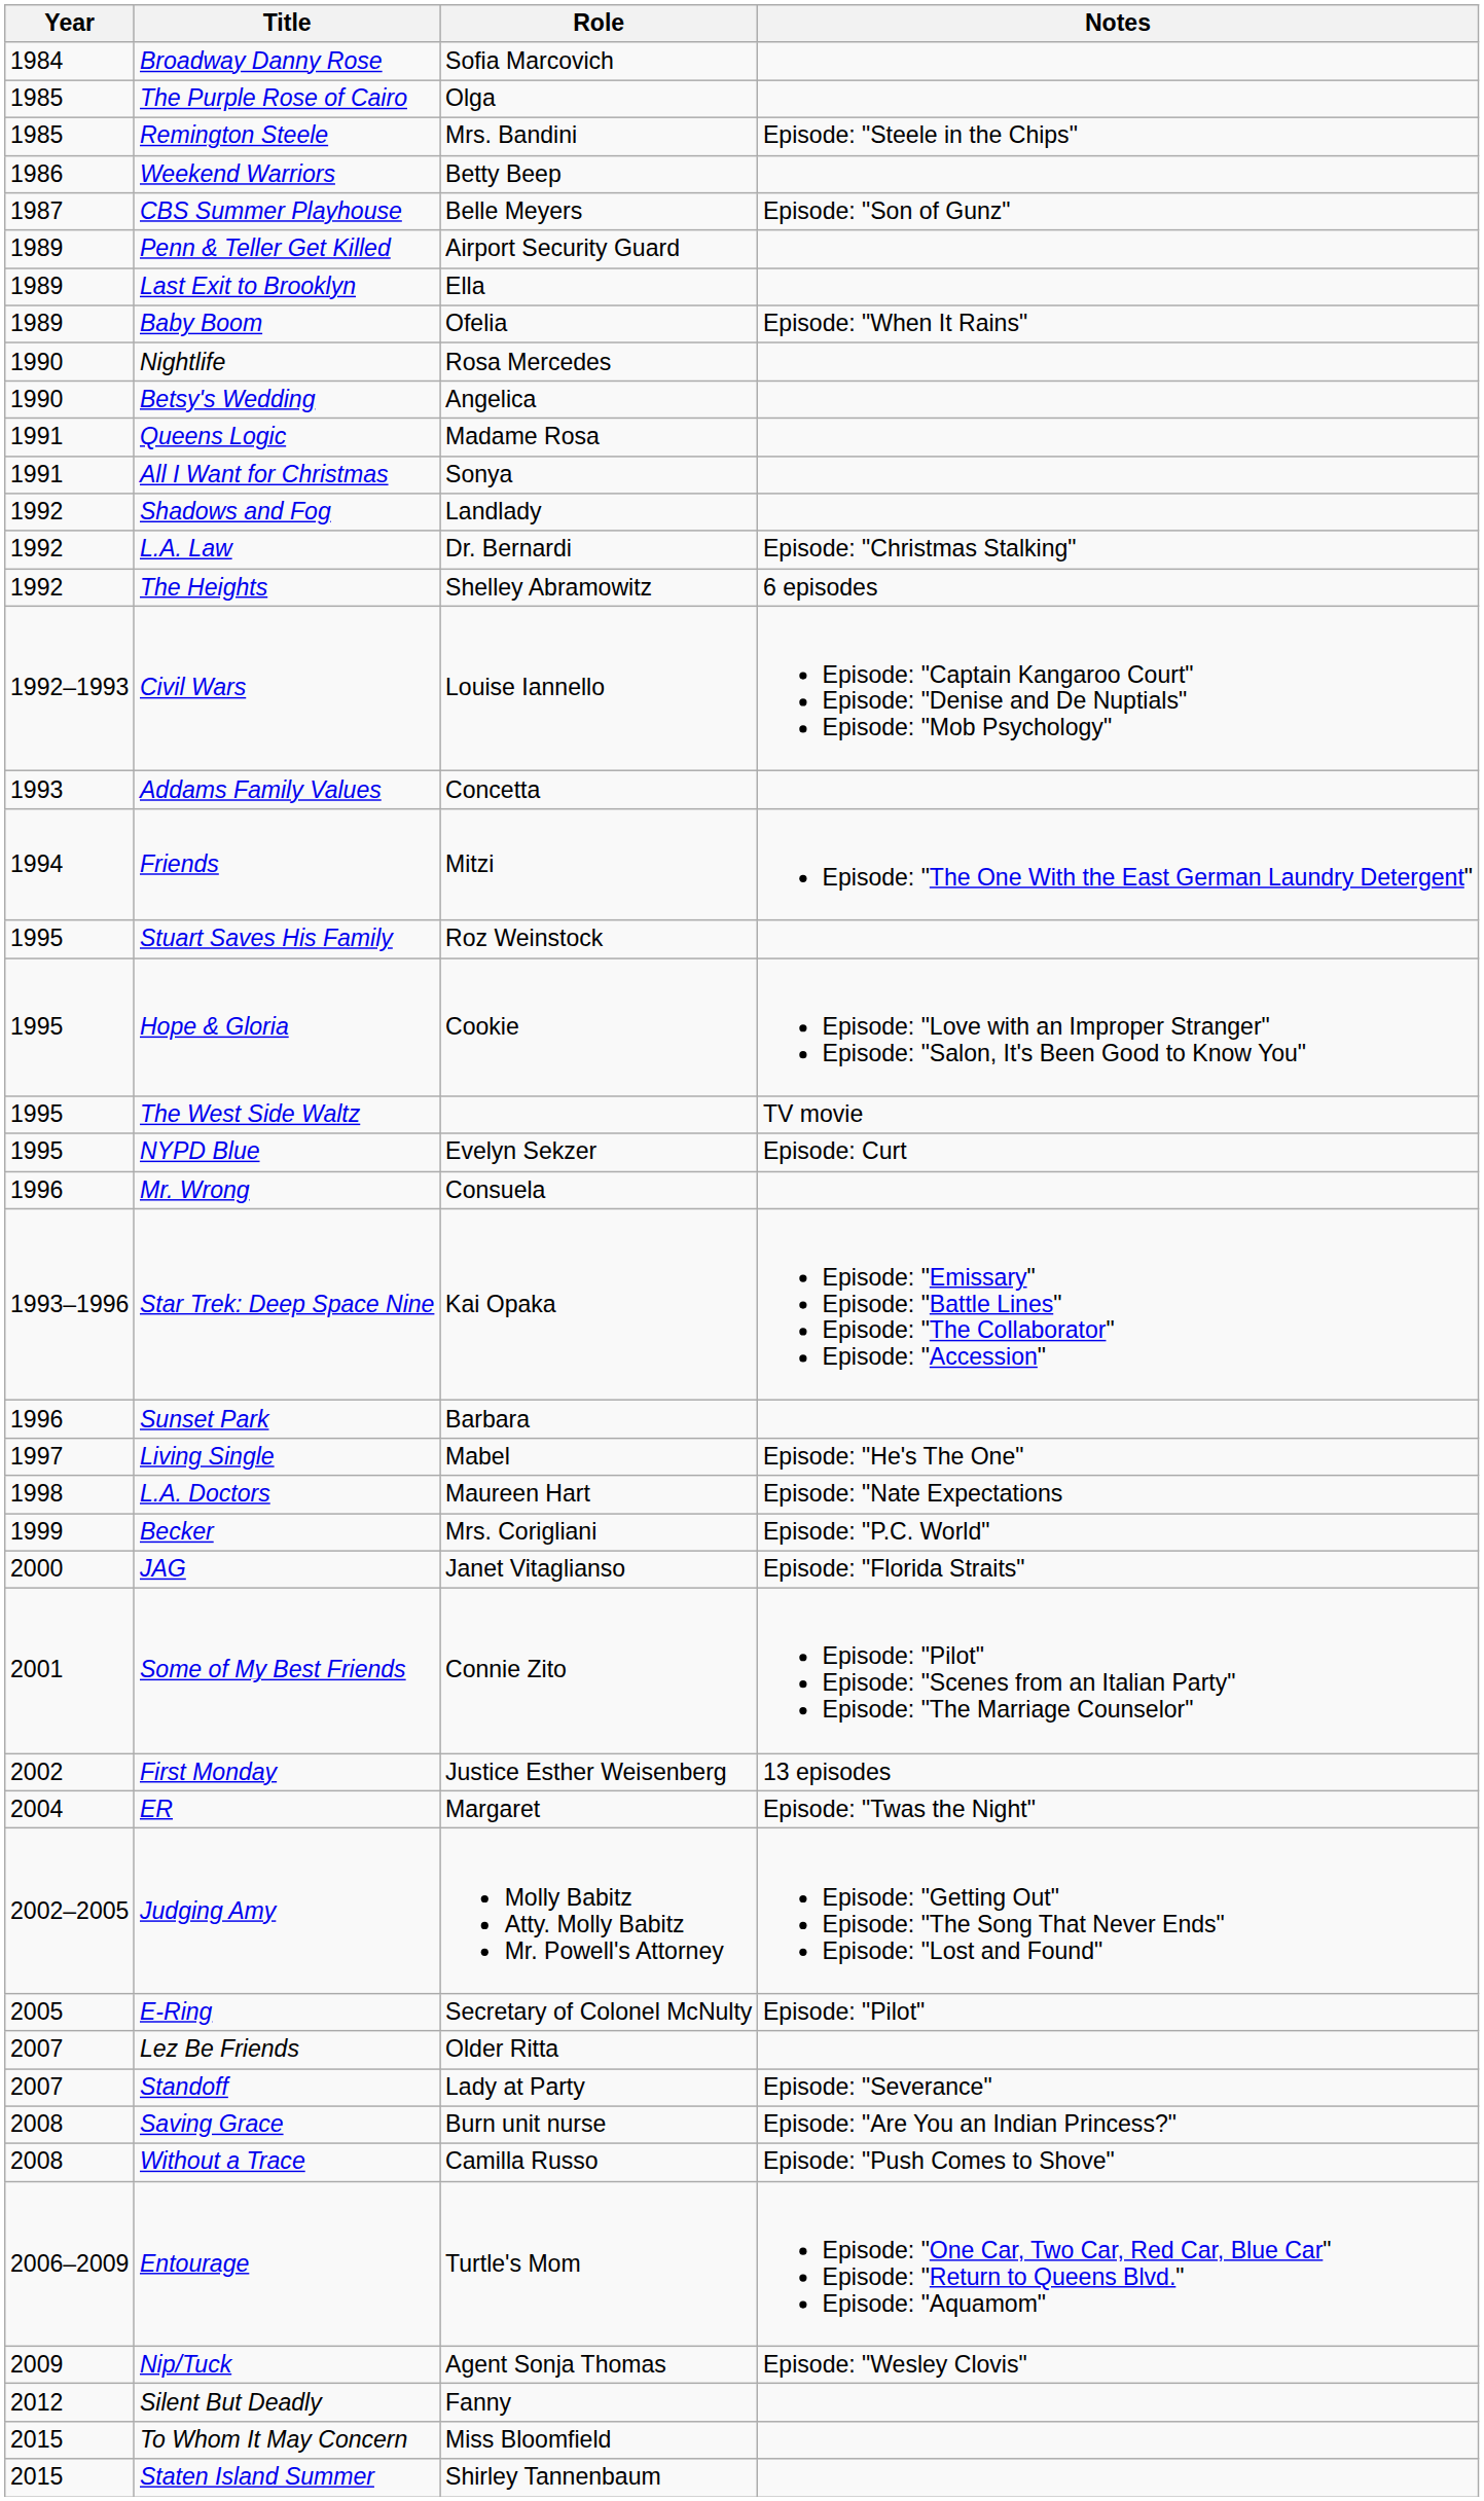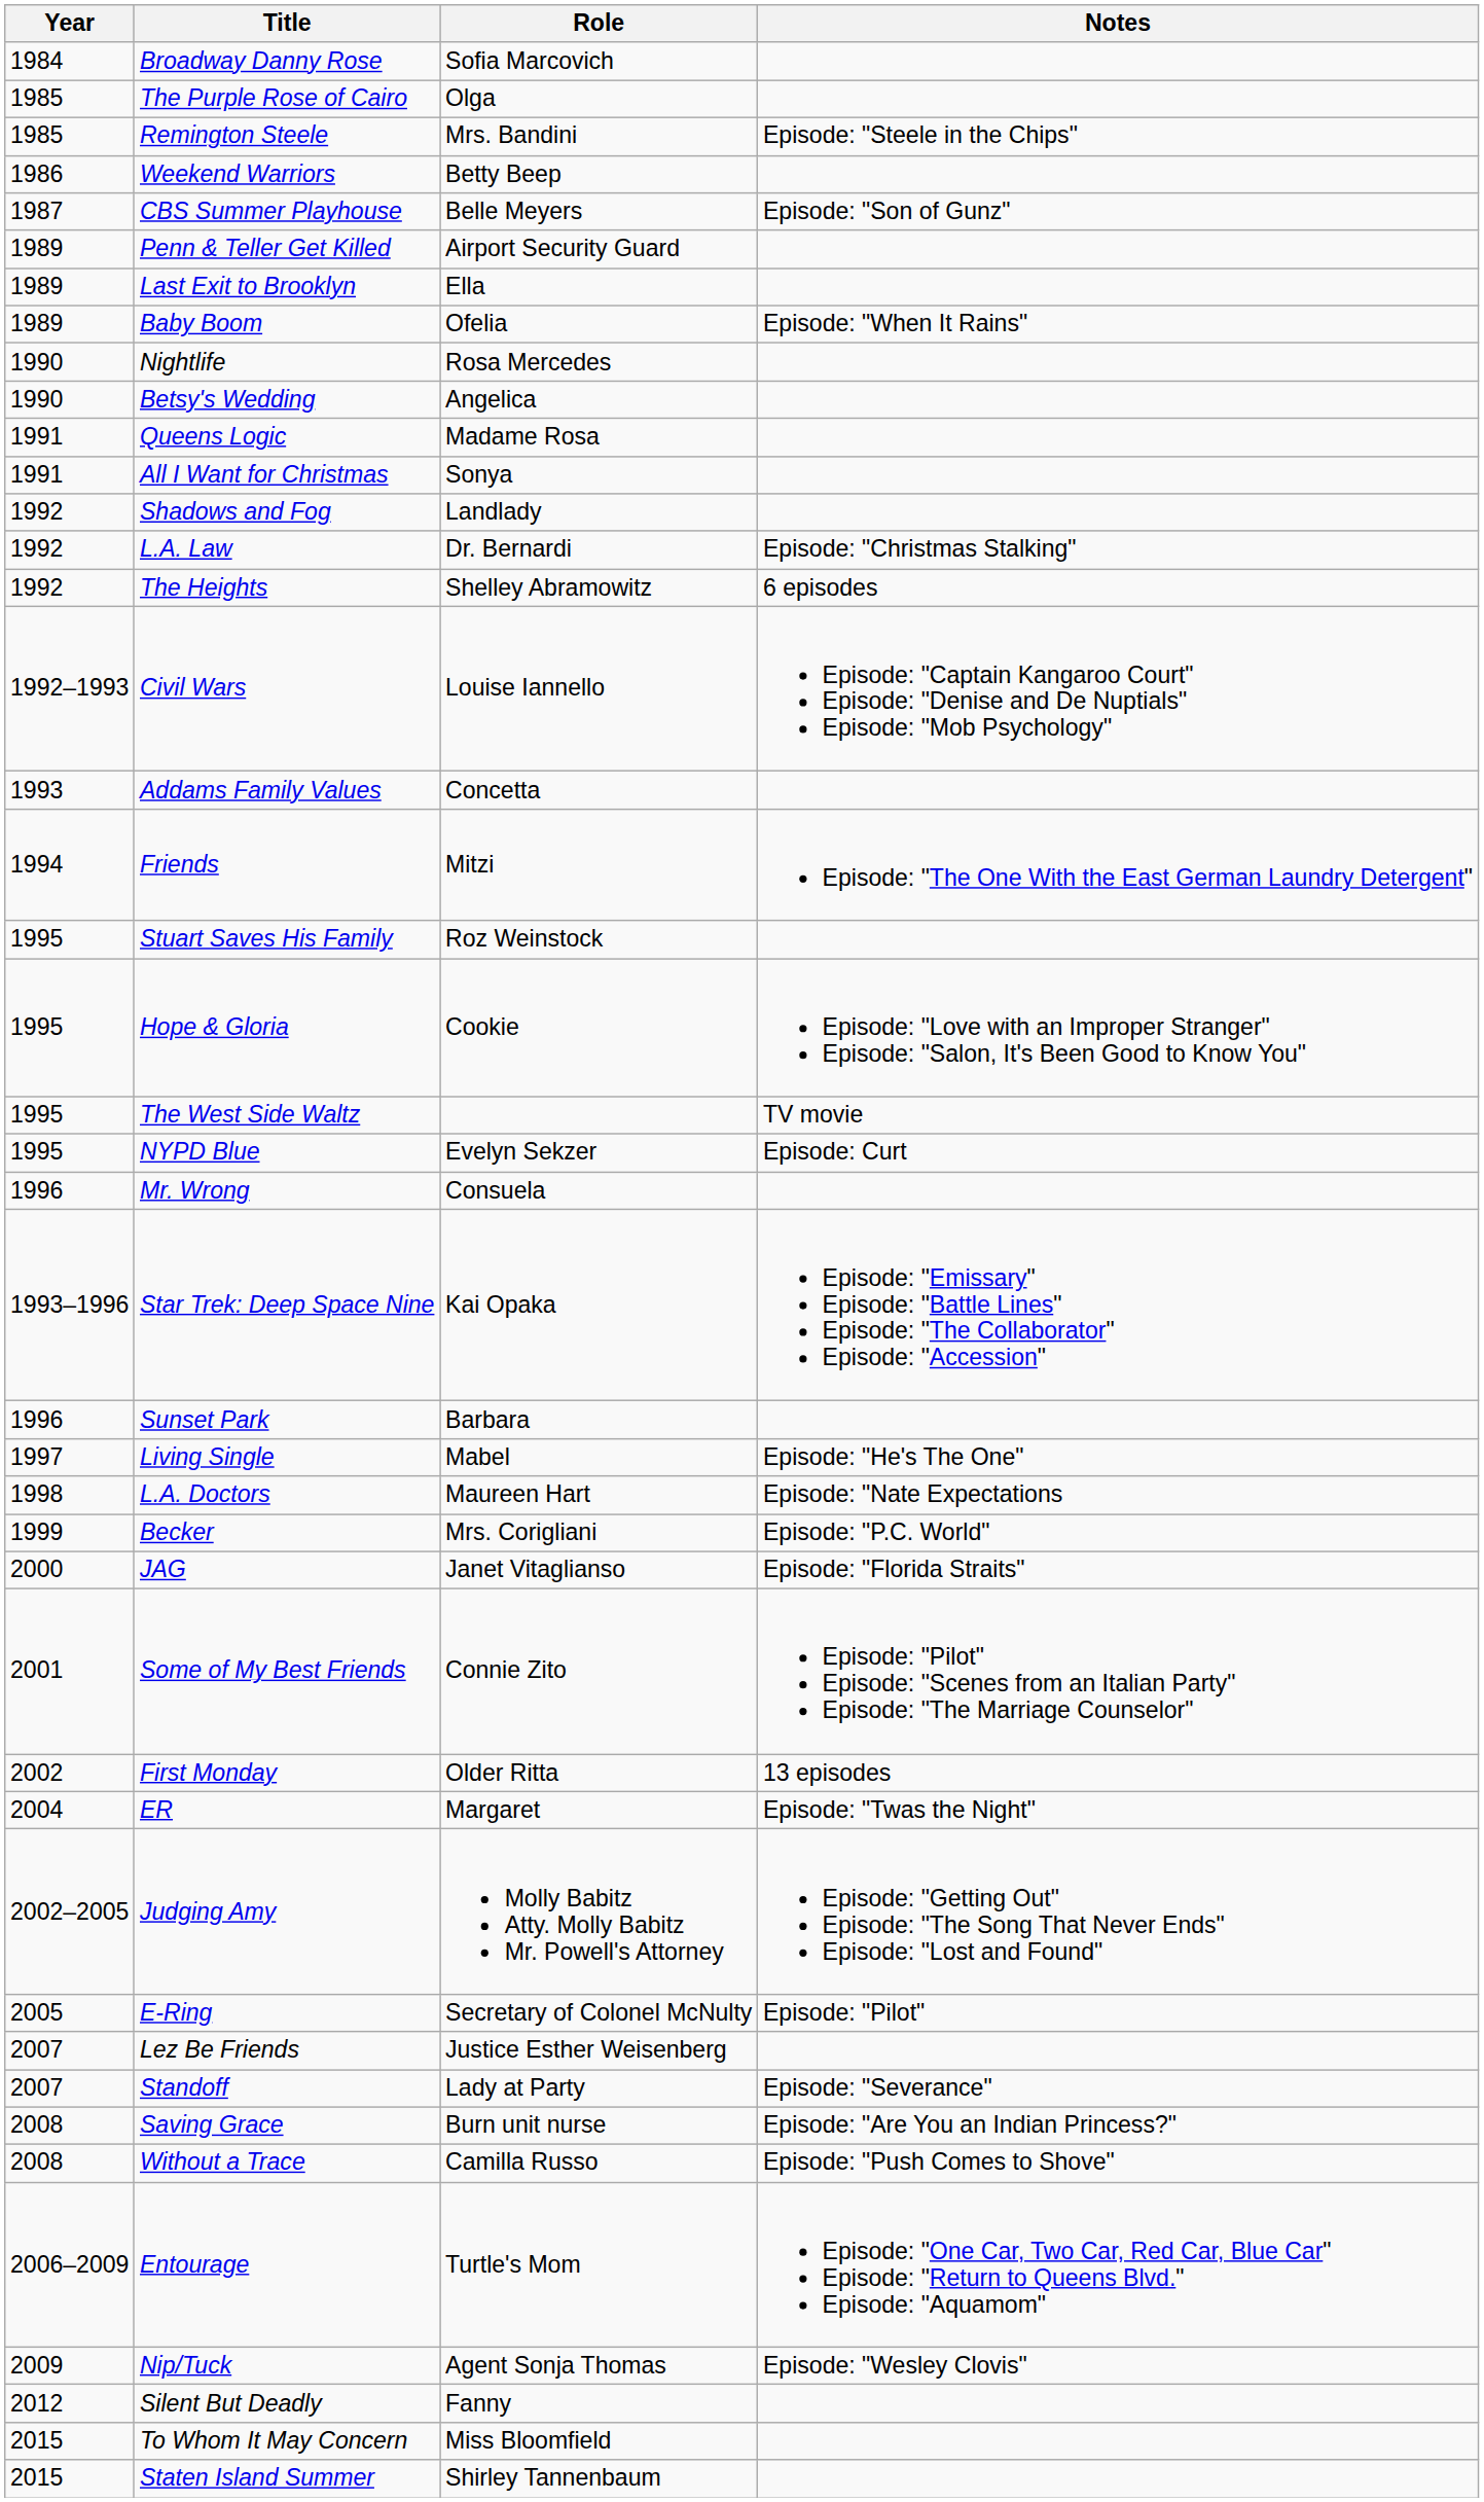First Monday | Role: Justice Esther Weisenberg -> Older Ritta
Lez Be Friends | Role: Older Ritta -> Justice Esther Weisenberg
